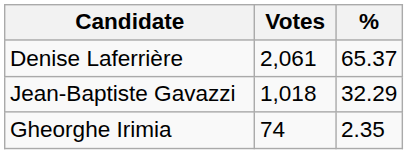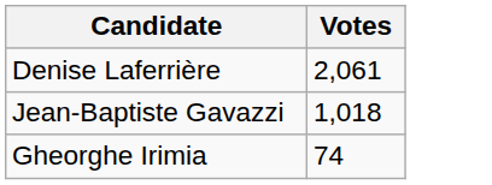- column: % | 65.37 | 32.29 | 2.35
